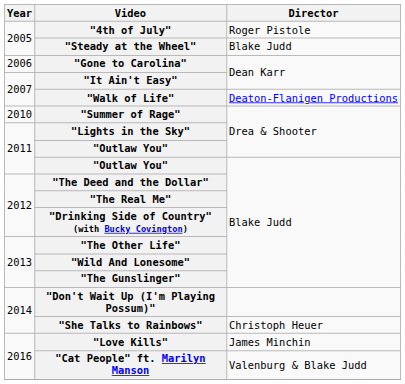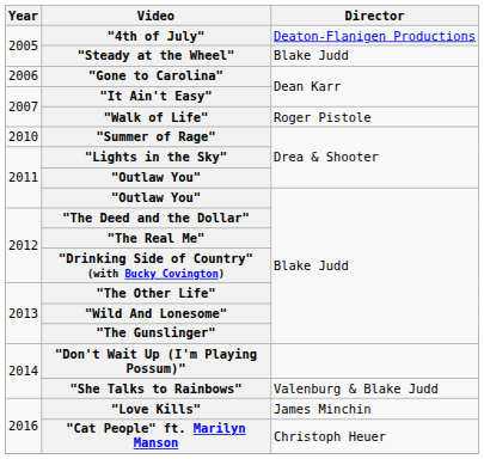"4th of July" | Director: Roger Pistole -> Deaton-Flanigen Productions
"Walk of Life" | Director: Deaton-Flanigen Productions -> Roger Pistole
"She Talks to Rainbows" | Director: Christoph Heuer -> Valenburg & Blake Judd
"Cat People" ft. Marilyn Manson | Director: Valenburg & Blake Judd -> Christoph Heuer
